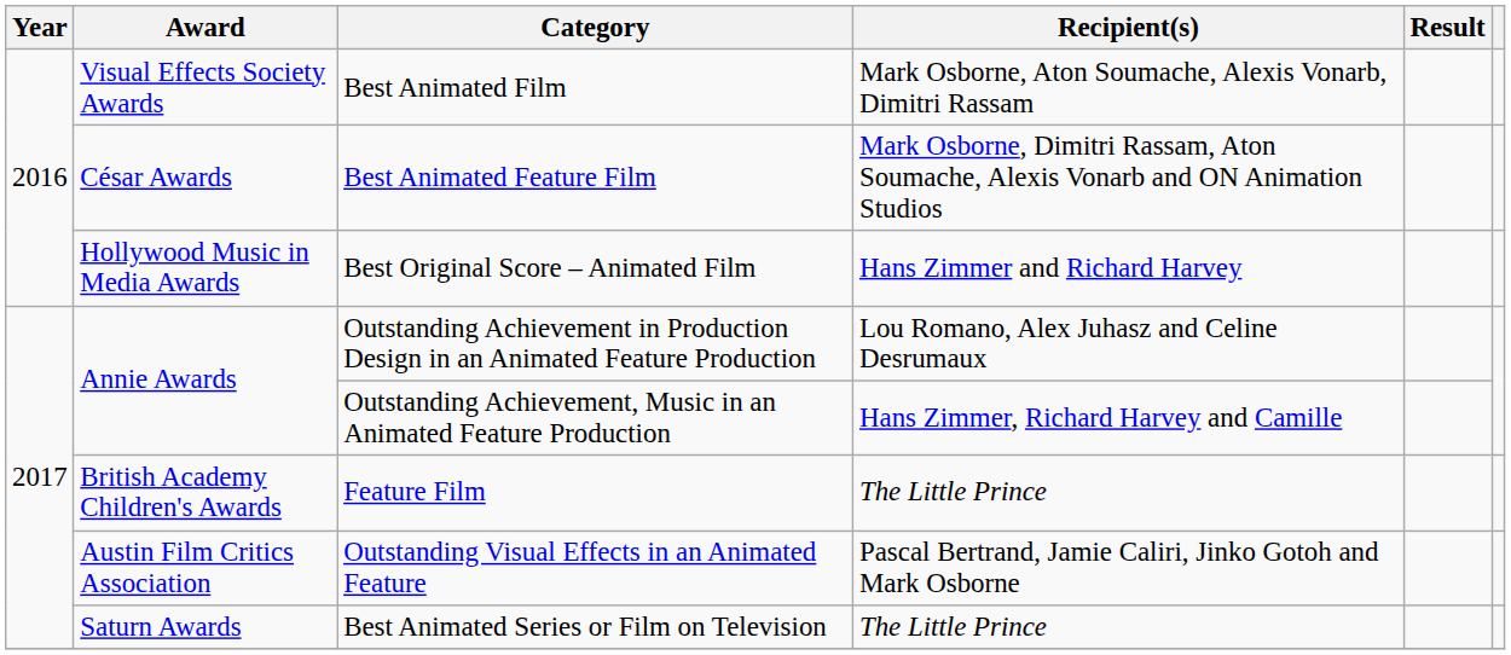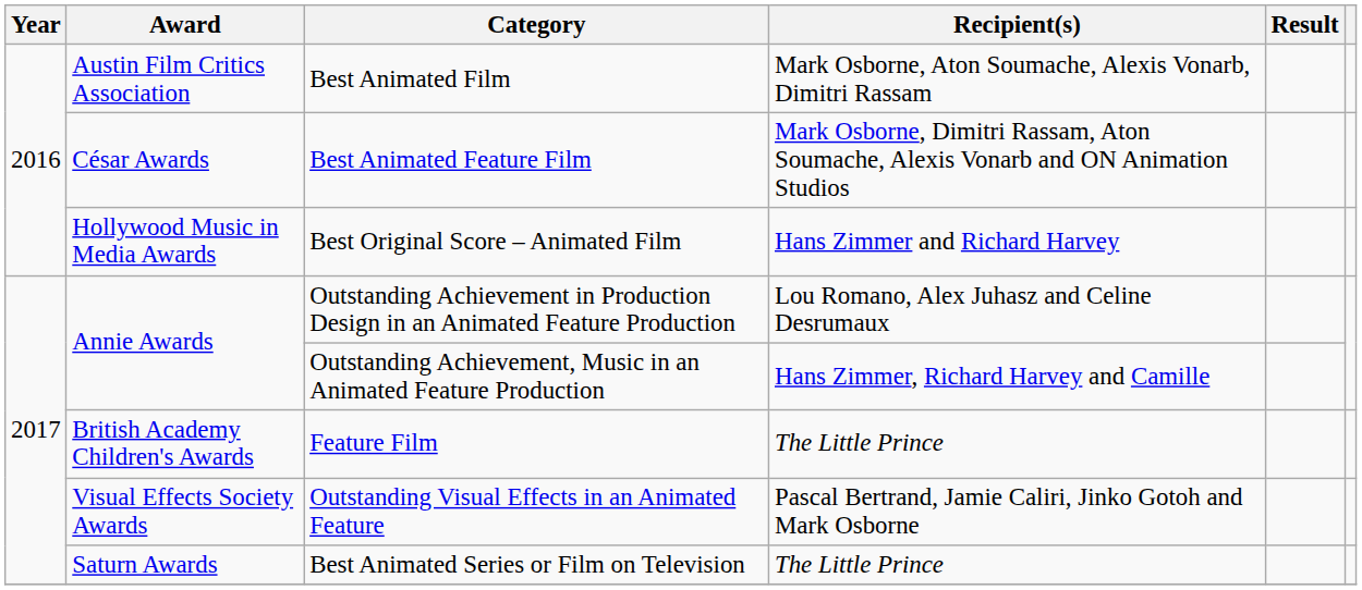Best Animated Film | Award: Visual Effects Society Awards -> Austin Film Critics Association
Outstanding Visual Effects in an Animated Feature | Award: Austin Film Critics Association -> Visual Effects Society Awards
